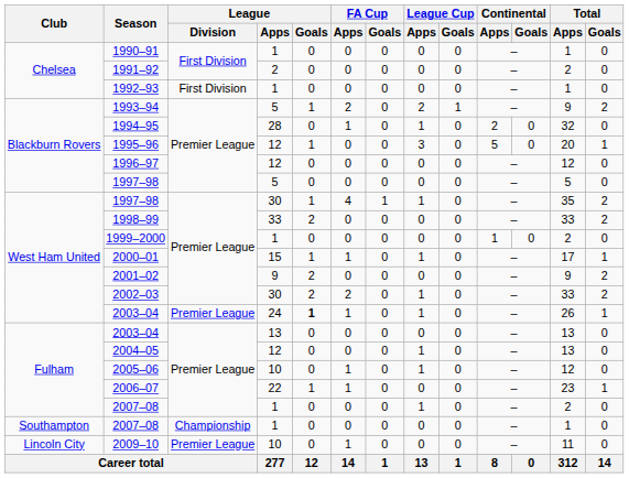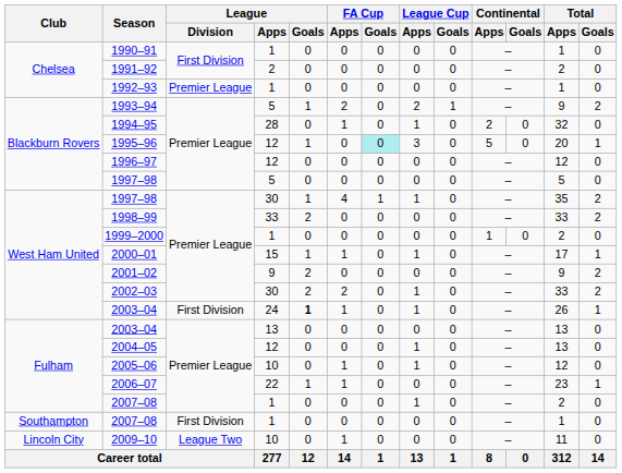1992–93 | League / Division: First Division -> Premier League
1995–96 | FA Cup / Goals: no background -> paleturquoise background
West Ham United / 2003–04 | League / Division: Premier League -> First Division
Southampton / 2007–08 | League / Division: Championship -> First Division
2009–10 | League / Division: Premier League -> League Two
